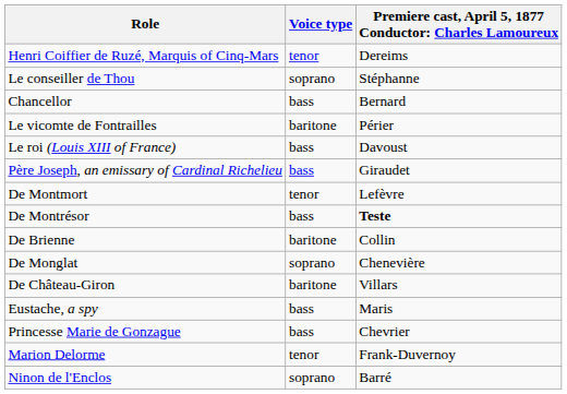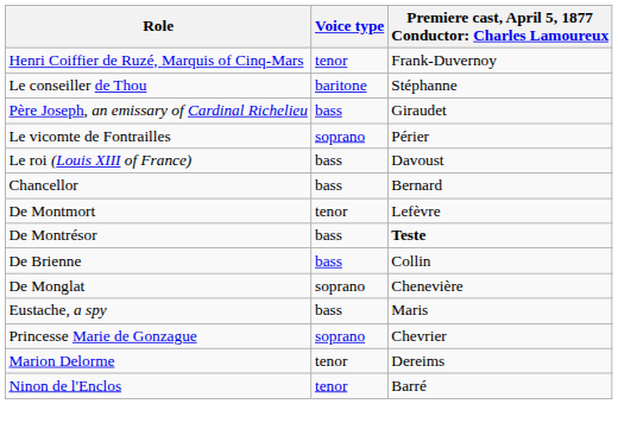Henri Coiffier de Ruzé, Marquis of Cinq-Mars | column 3: Dereims -> Frank-Duvernoy
Le conseiller de Thou | Voice type: soprano -> baritone
rows swapped: Père Joseph, an emissary of Cardinal Richelieu <-> Chancellor
Le vicomte de Fontrailles | Voice type: baritone -> soprano
De Brienne | Voice type: baritone -> bass
- row: De Château-Giron | baritone | Villars
Princesse Marie de Gonzague | Voice type: bass -> soprano
Marion Delorme | column 3: Frank-Duvernoy -> Dereims
Ninon de l'Enclos | Voice type: soprano -> tenor
